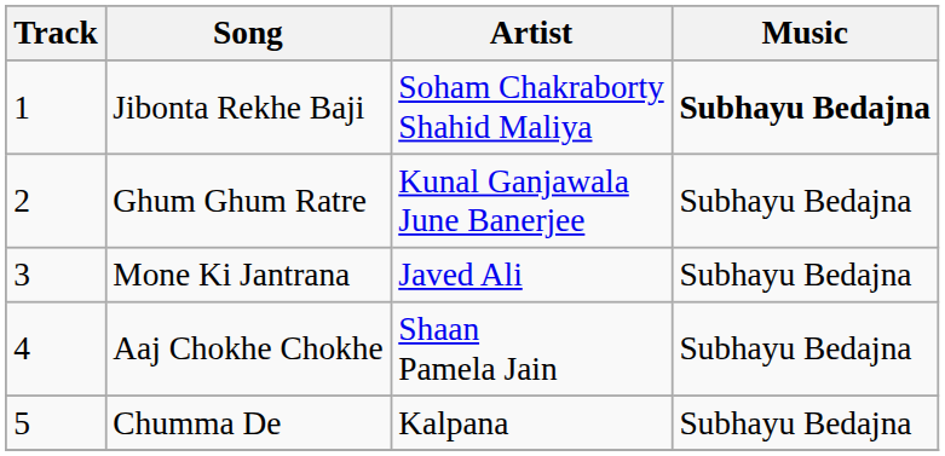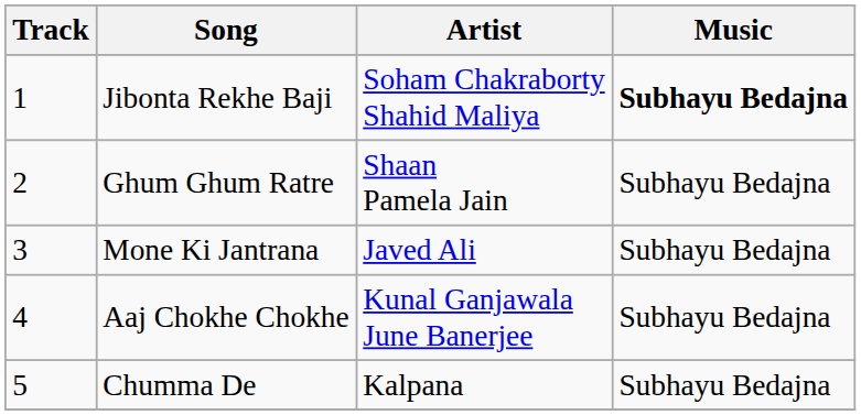Ghum Ghum Ratre | Artist: Kunal Ganjawala June Banerjee -> Shaan Pamela Jain
Aaj Chokhe Chokhe | Artist: Shaan Pamela Jain -> Kunal Ganjawala June Banerjee
